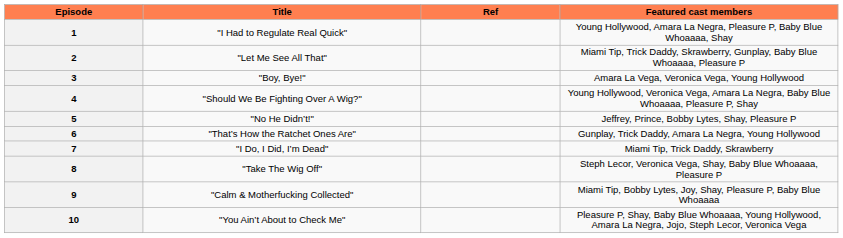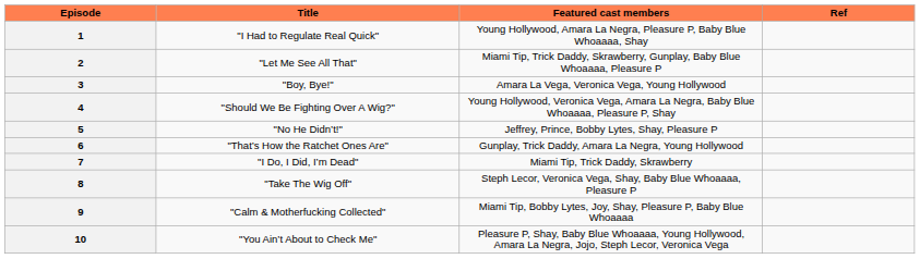columns swapped: Featured cast members <-> Ref
